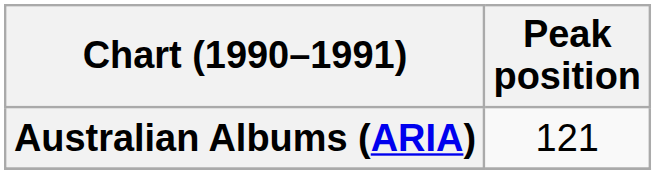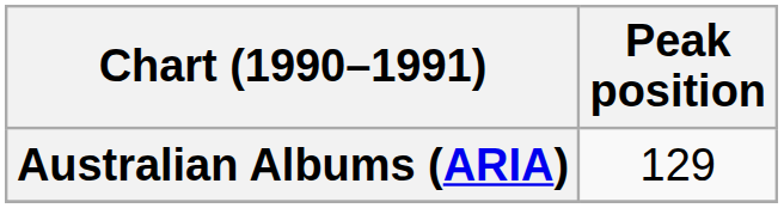Australian Albums (ARIA) | Peak position: 121 -> 129
